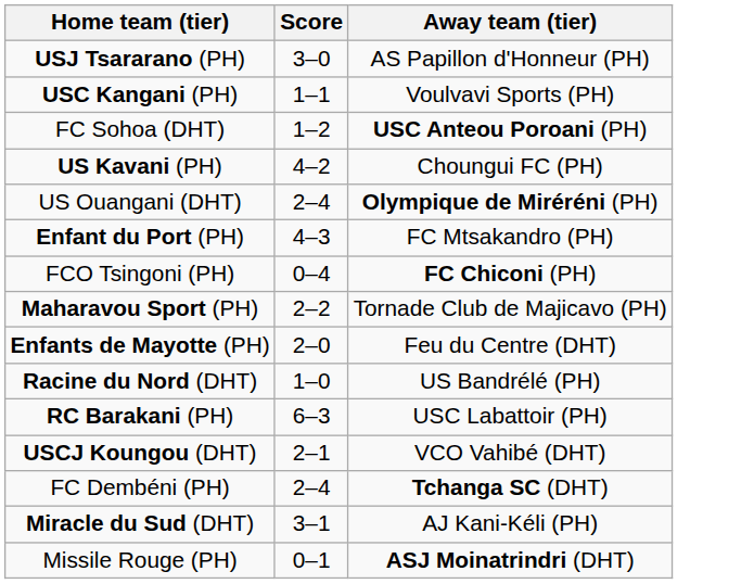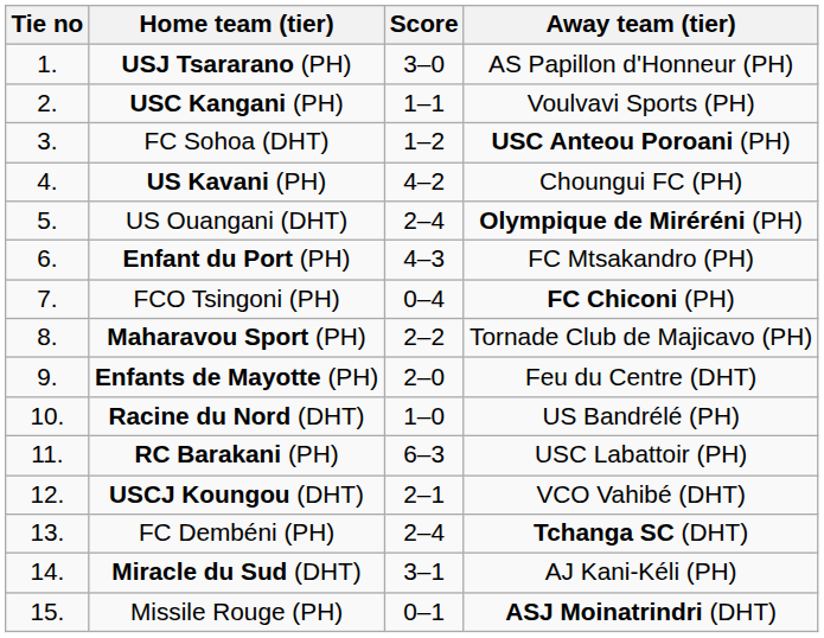+ column: Tie no | 1. | 2. | 3. | 4. | 5. | 6. | 7. | 8. | 9. | 10. | 11. | 12. | 13. | 14. | 15.
